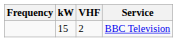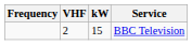columns swapped: VHF <-> kW
